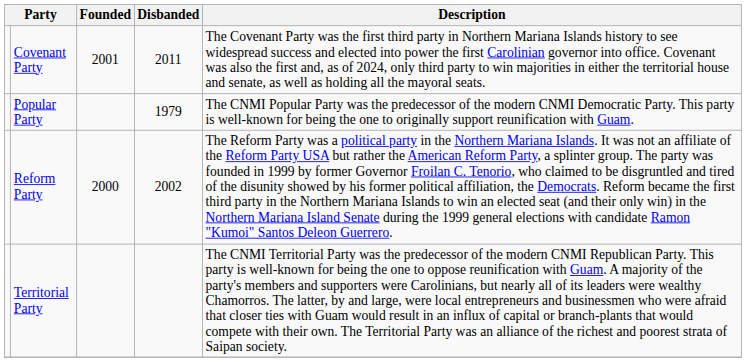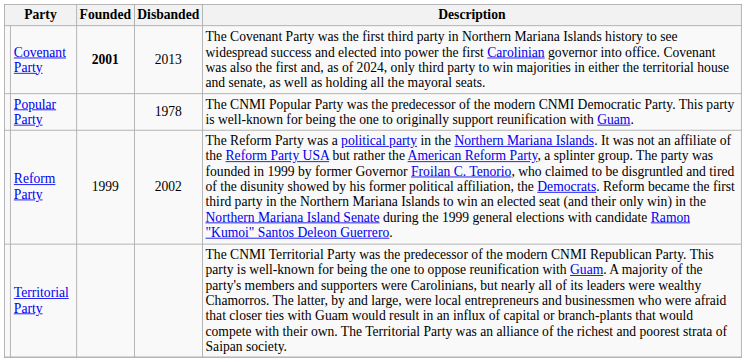Covenant Party | Founded: normal -> bold
Covenant Party | Disbanded: 2011 -> 2013
Popular Party | Disbanded: 1979 -> 1978
Reform Party | Founded: 2000 -> 1999
